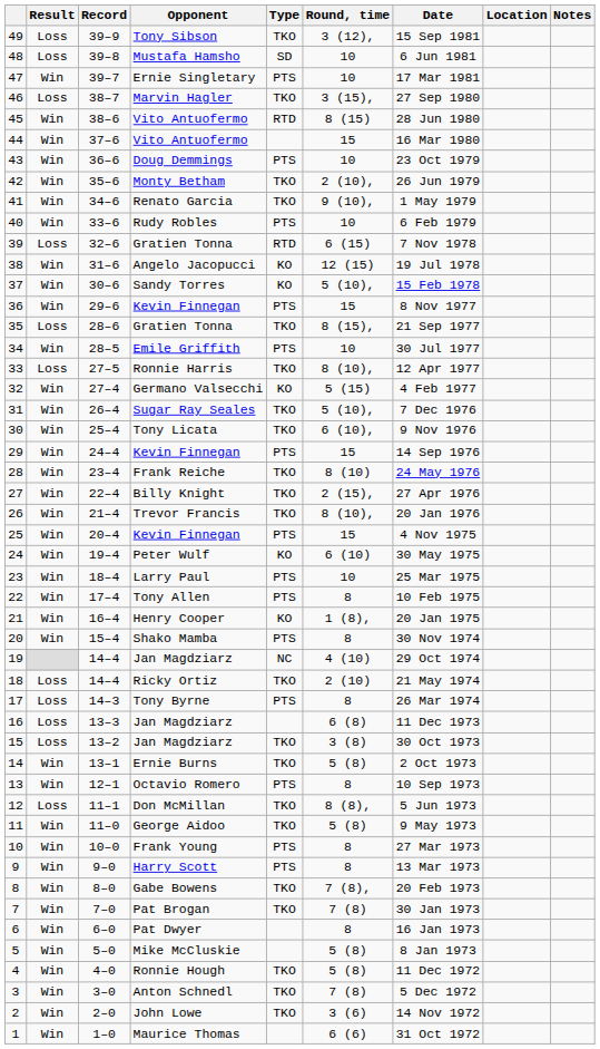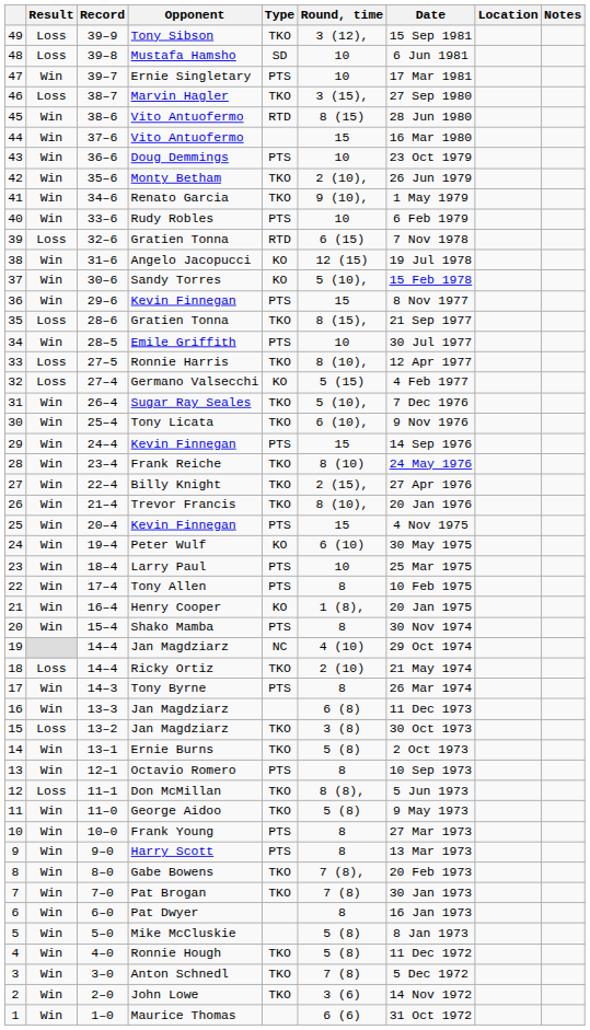32 | Result: Win -> Loss
17 | Result: Loss -> Win
16 | Result: Loss -> Win
